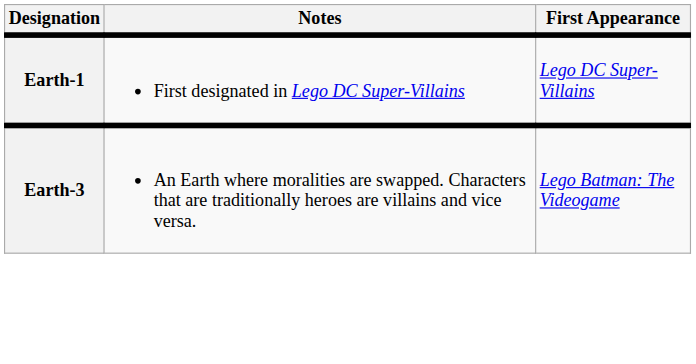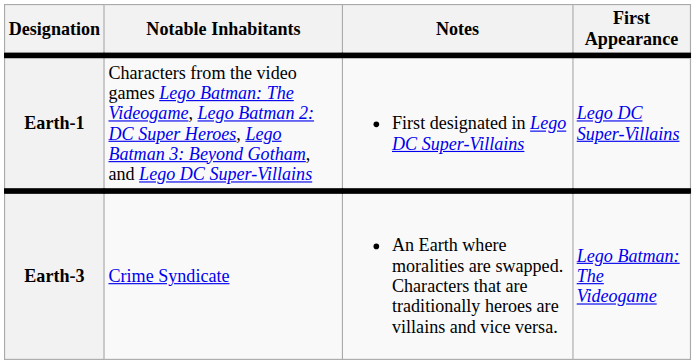+ column: Notable Inhabitants | Characters from the video games Lego Batman: The Videogame, Lego Batman 2: DC Super Heroes, Lego Batman 3: Beyond Gotham, and Lego DC Super-Villains | Crime Syndicate
